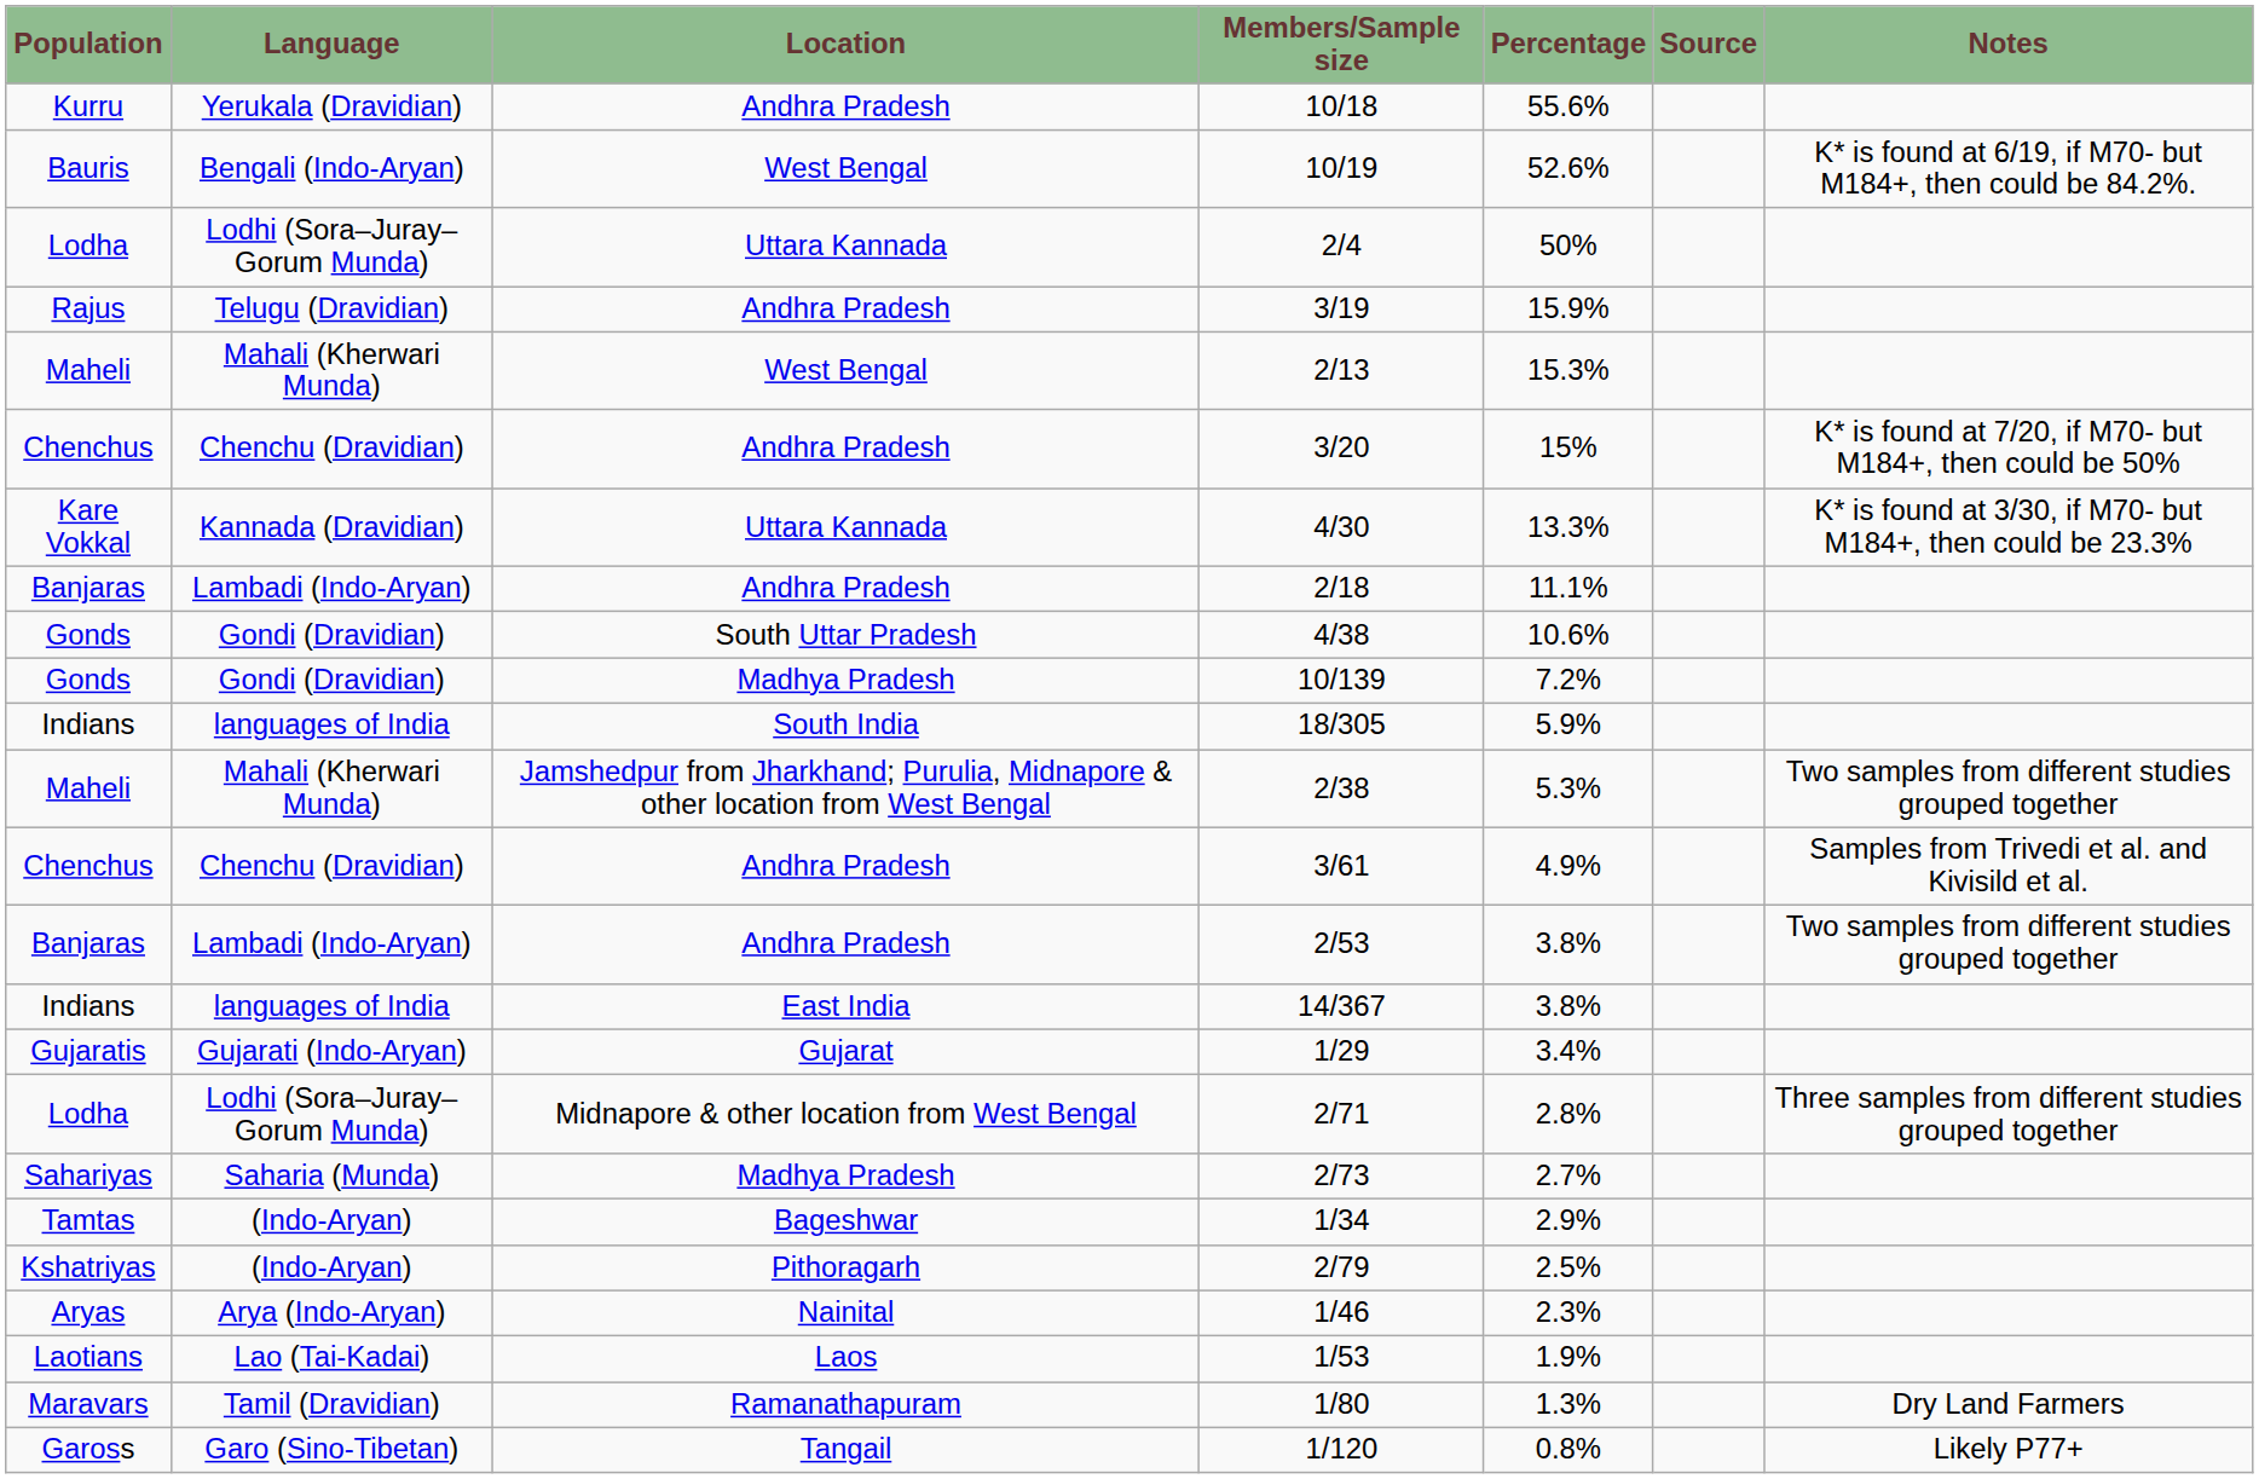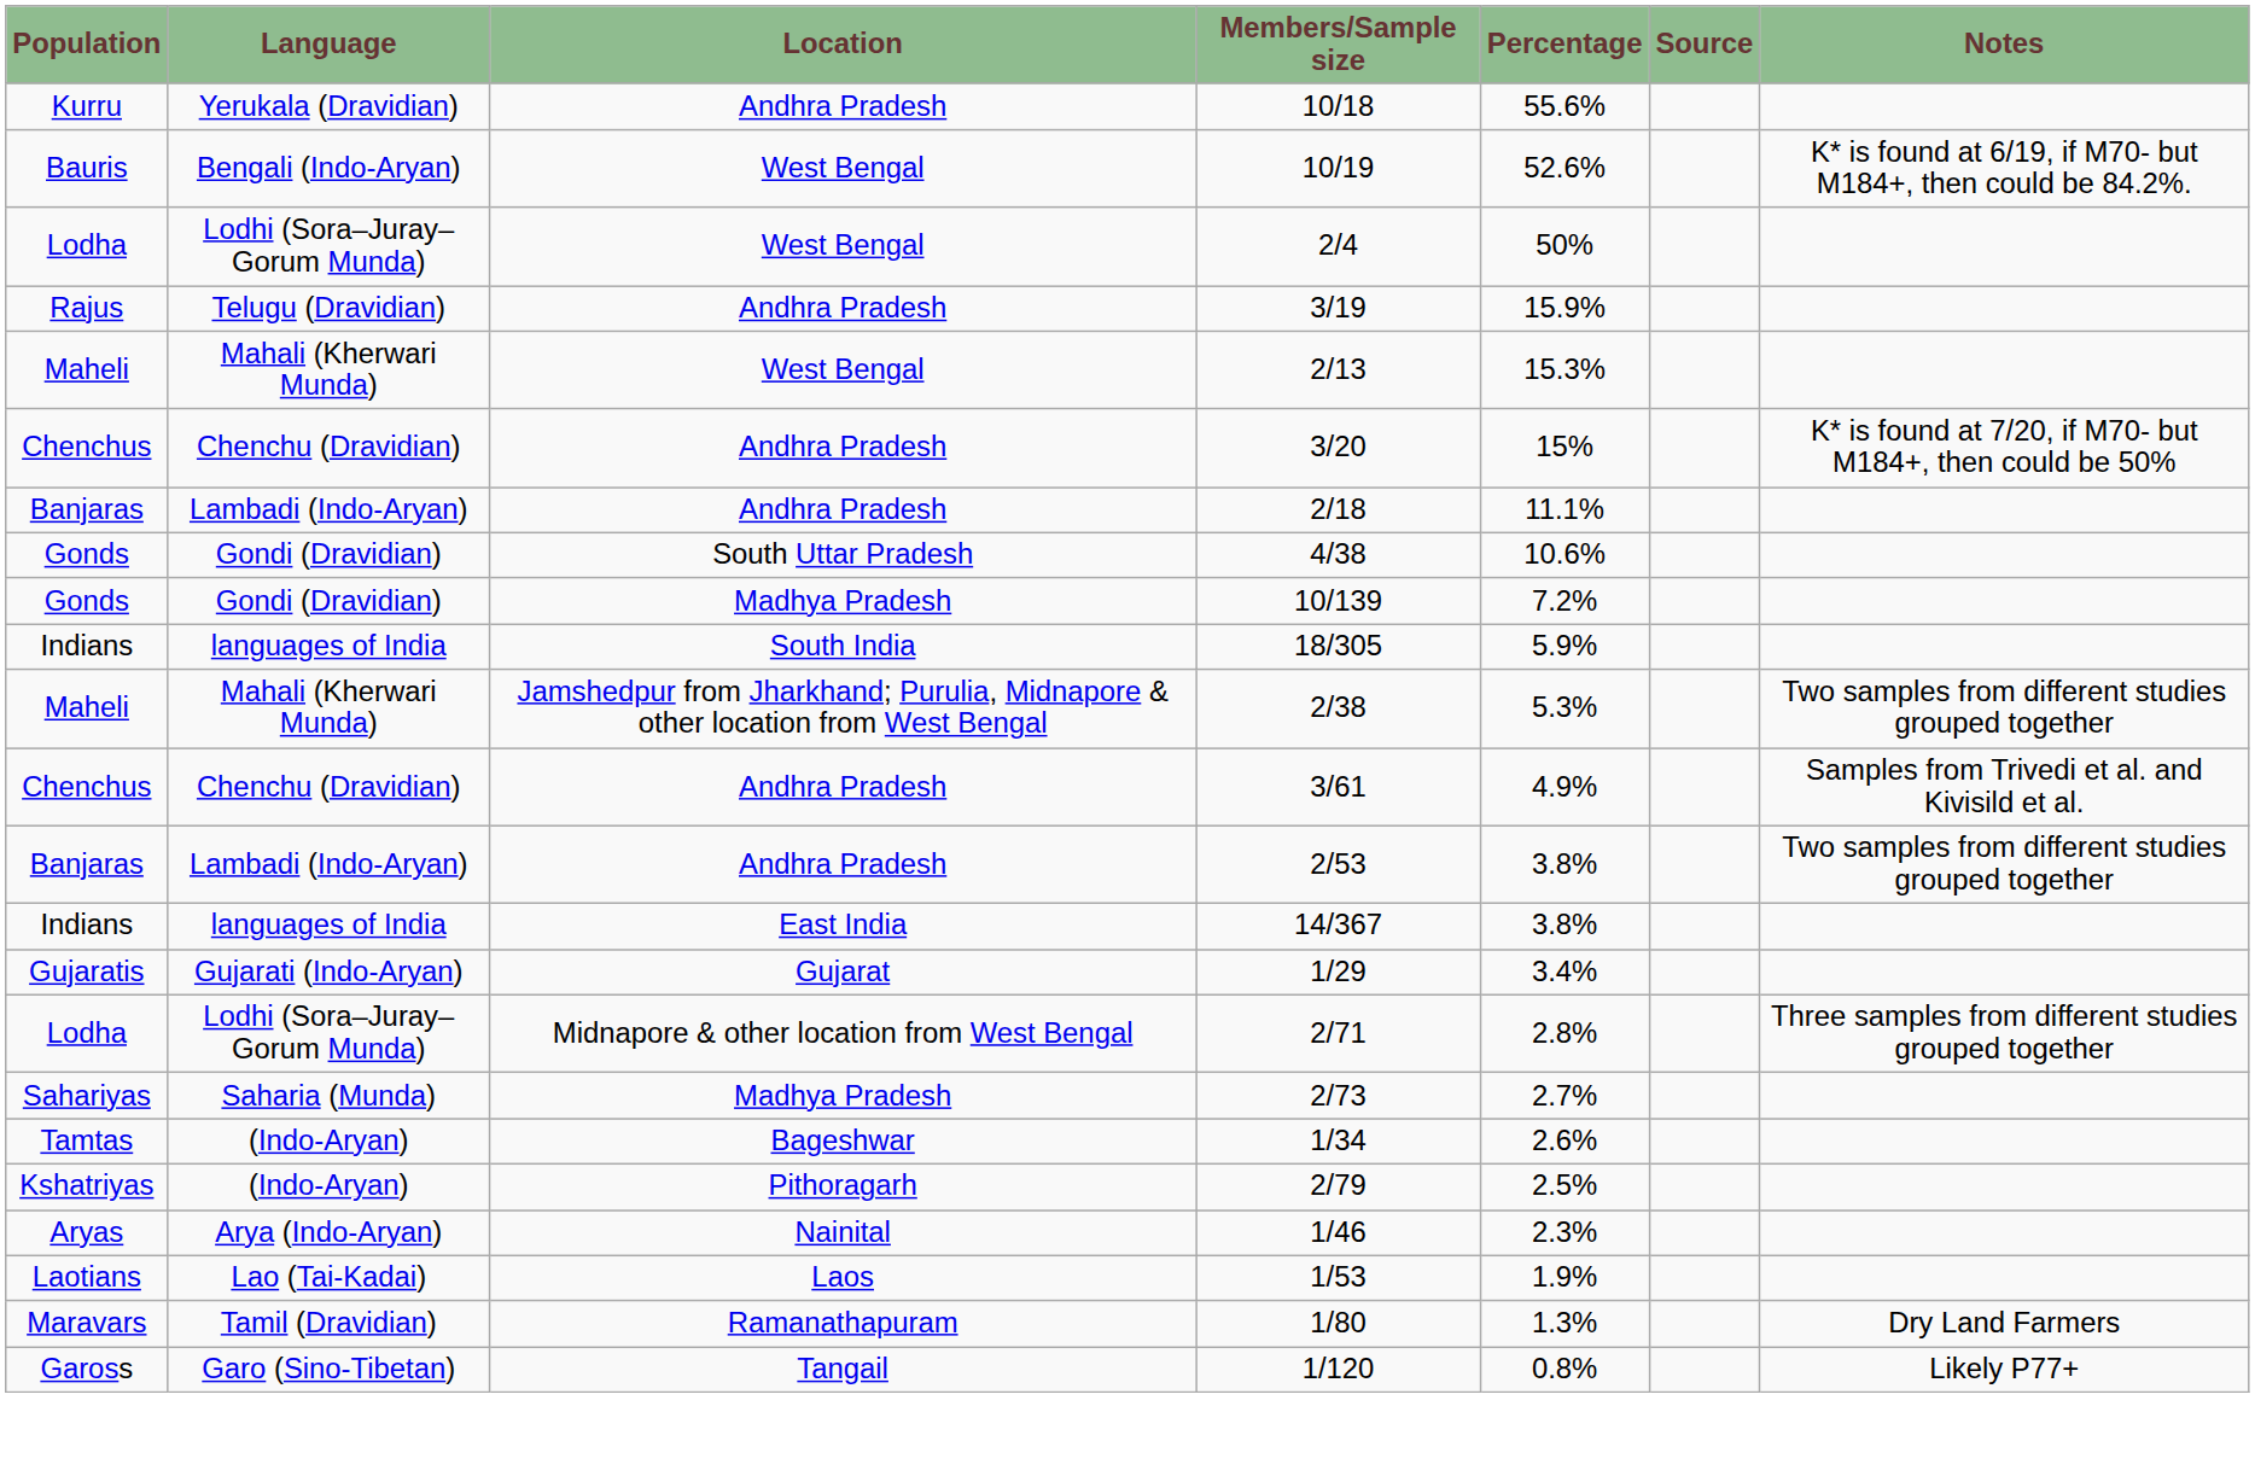2/4 | Location: Uttara Kannada -> West Bengal
- row: Kare Vokkal | Kannada (Dravidian) | Uttara Kannada | 4/30 | 13.3% | K* is found at 3/30, if M70- but M184+, then could be 23.3%
1/34 | Percentage: 2.9% -> 2.6%
